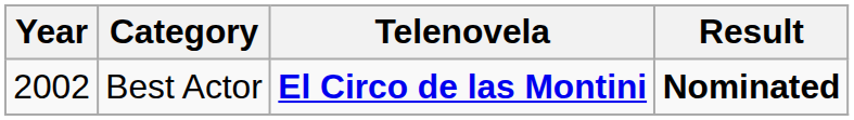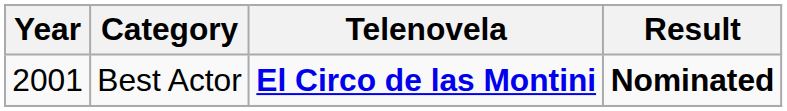Best Actor | Year: 2002 -> 2001
